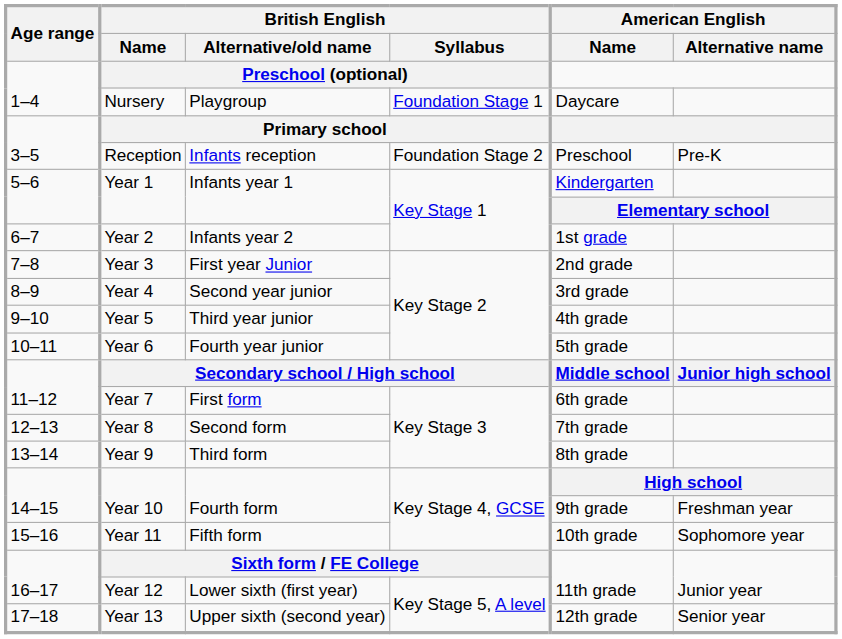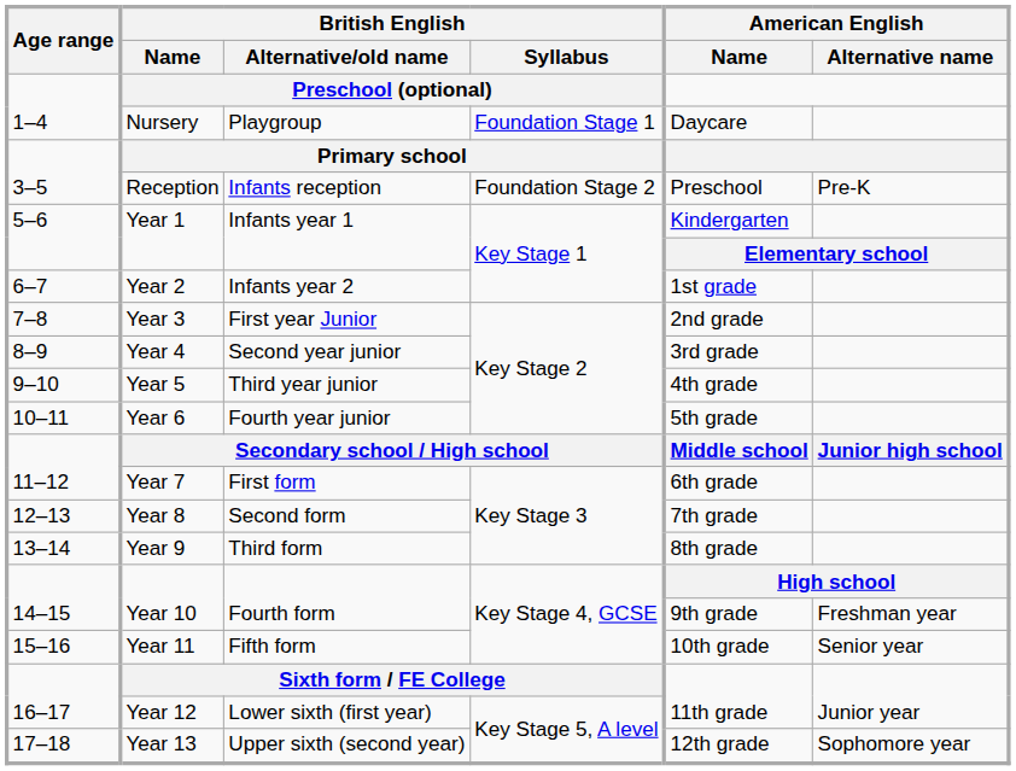Year 11 | American English / Alternative name: Sophomore year -> Senior year
Year 13 | American English / Alternative name: Senior year -> Sophomore year
